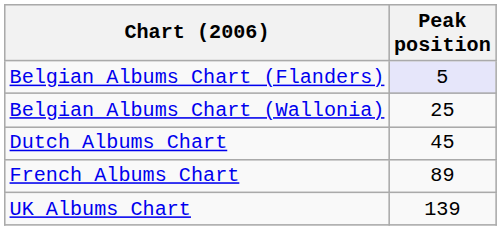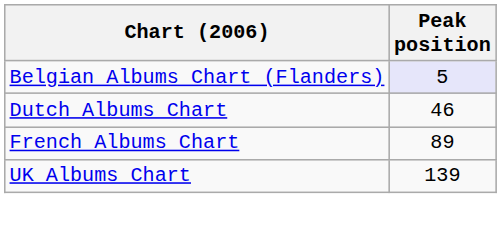- row: Belgian Albums Chart (Wallonia) | 25
Dutch Albums Chart | Peak position: 45 -> 46
